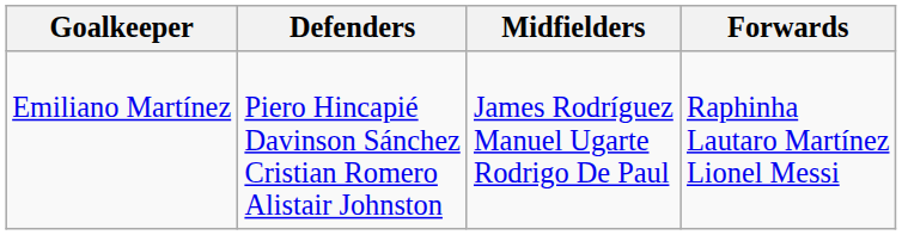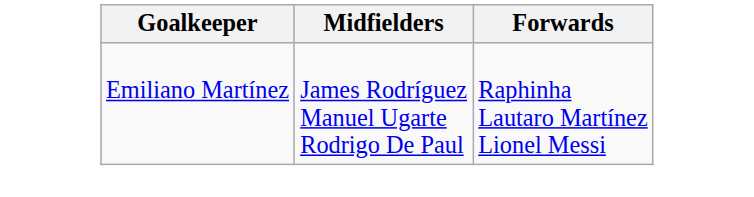- column: Defenders | Piero Hincapié Davinson Sánchez Cristian Romero Alistair Johnston
